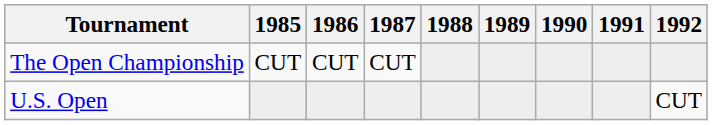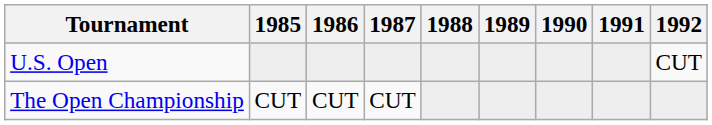rows swapped: U.S. Open <-> The Open Championship
